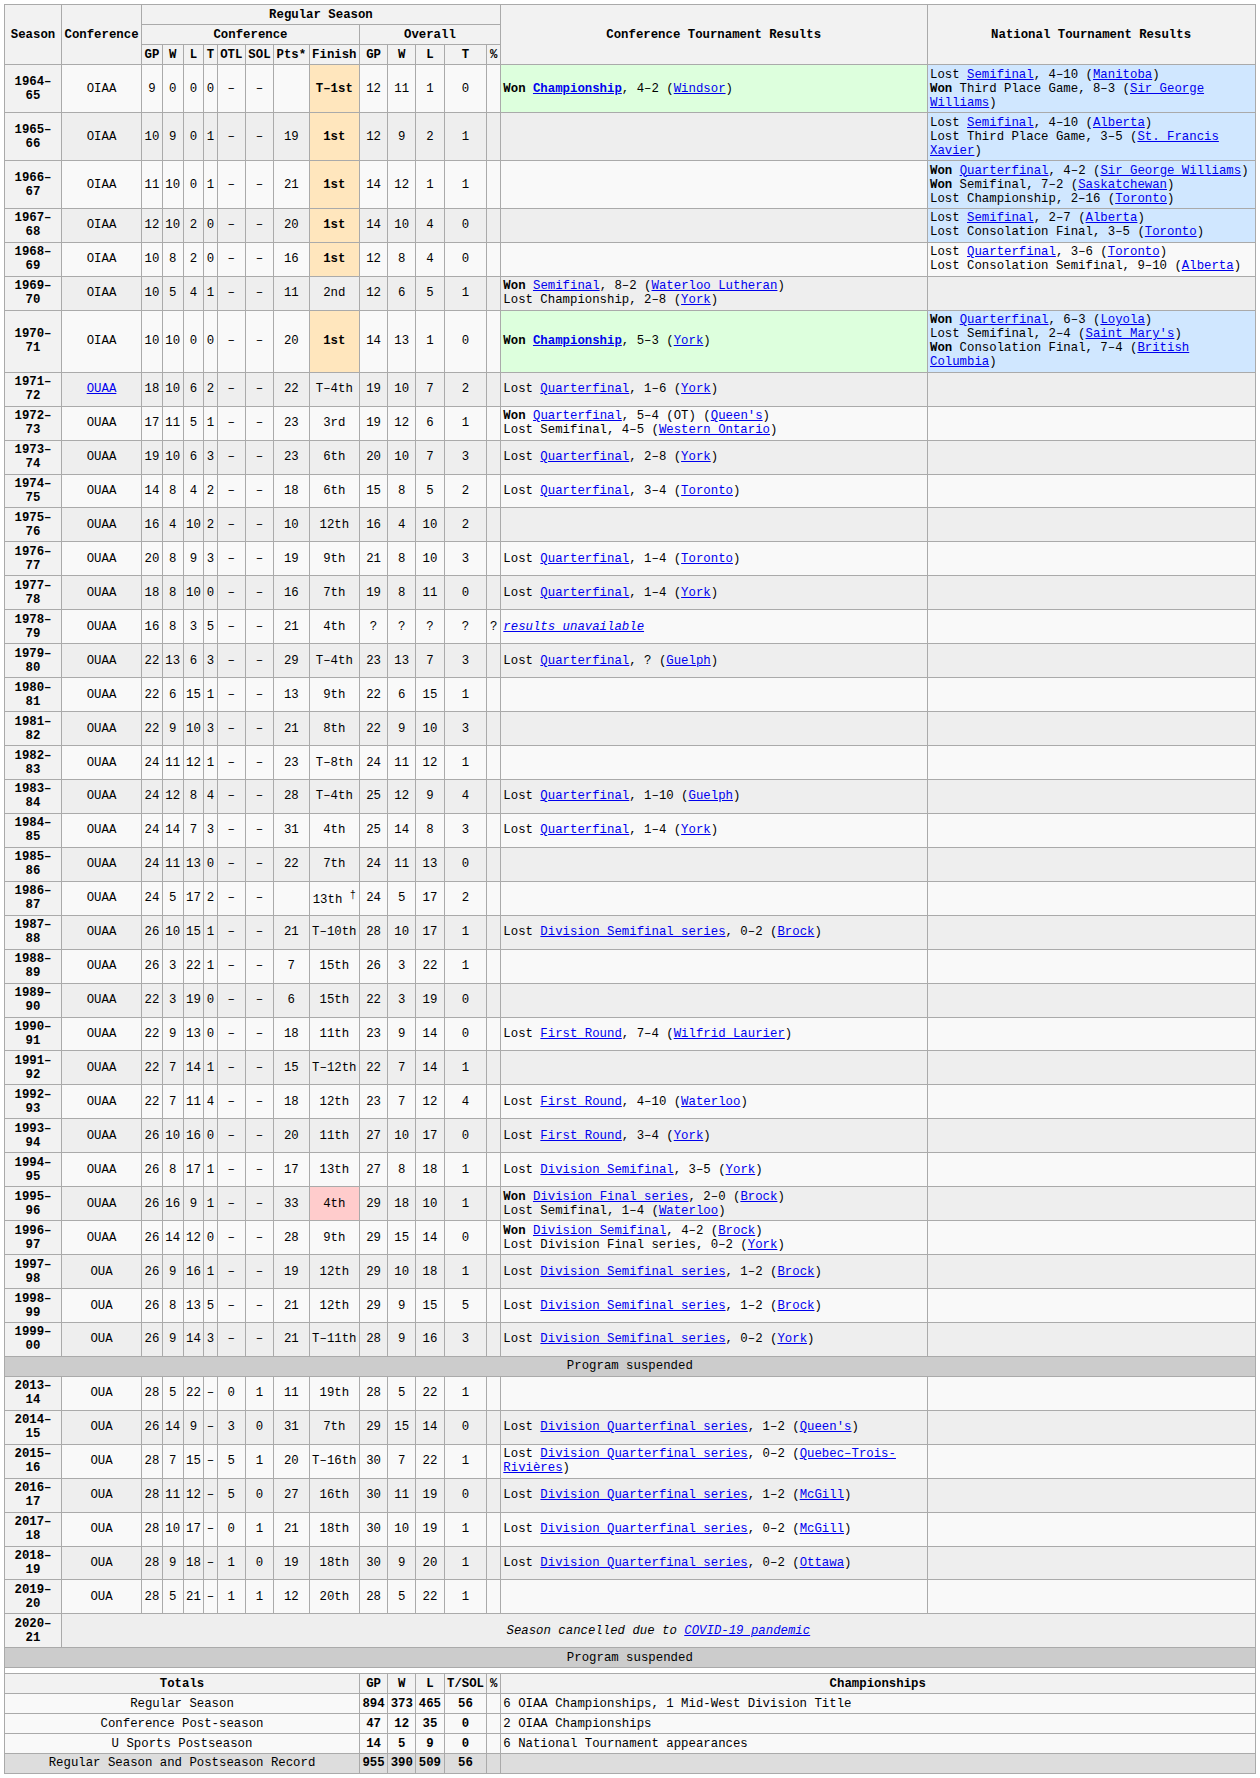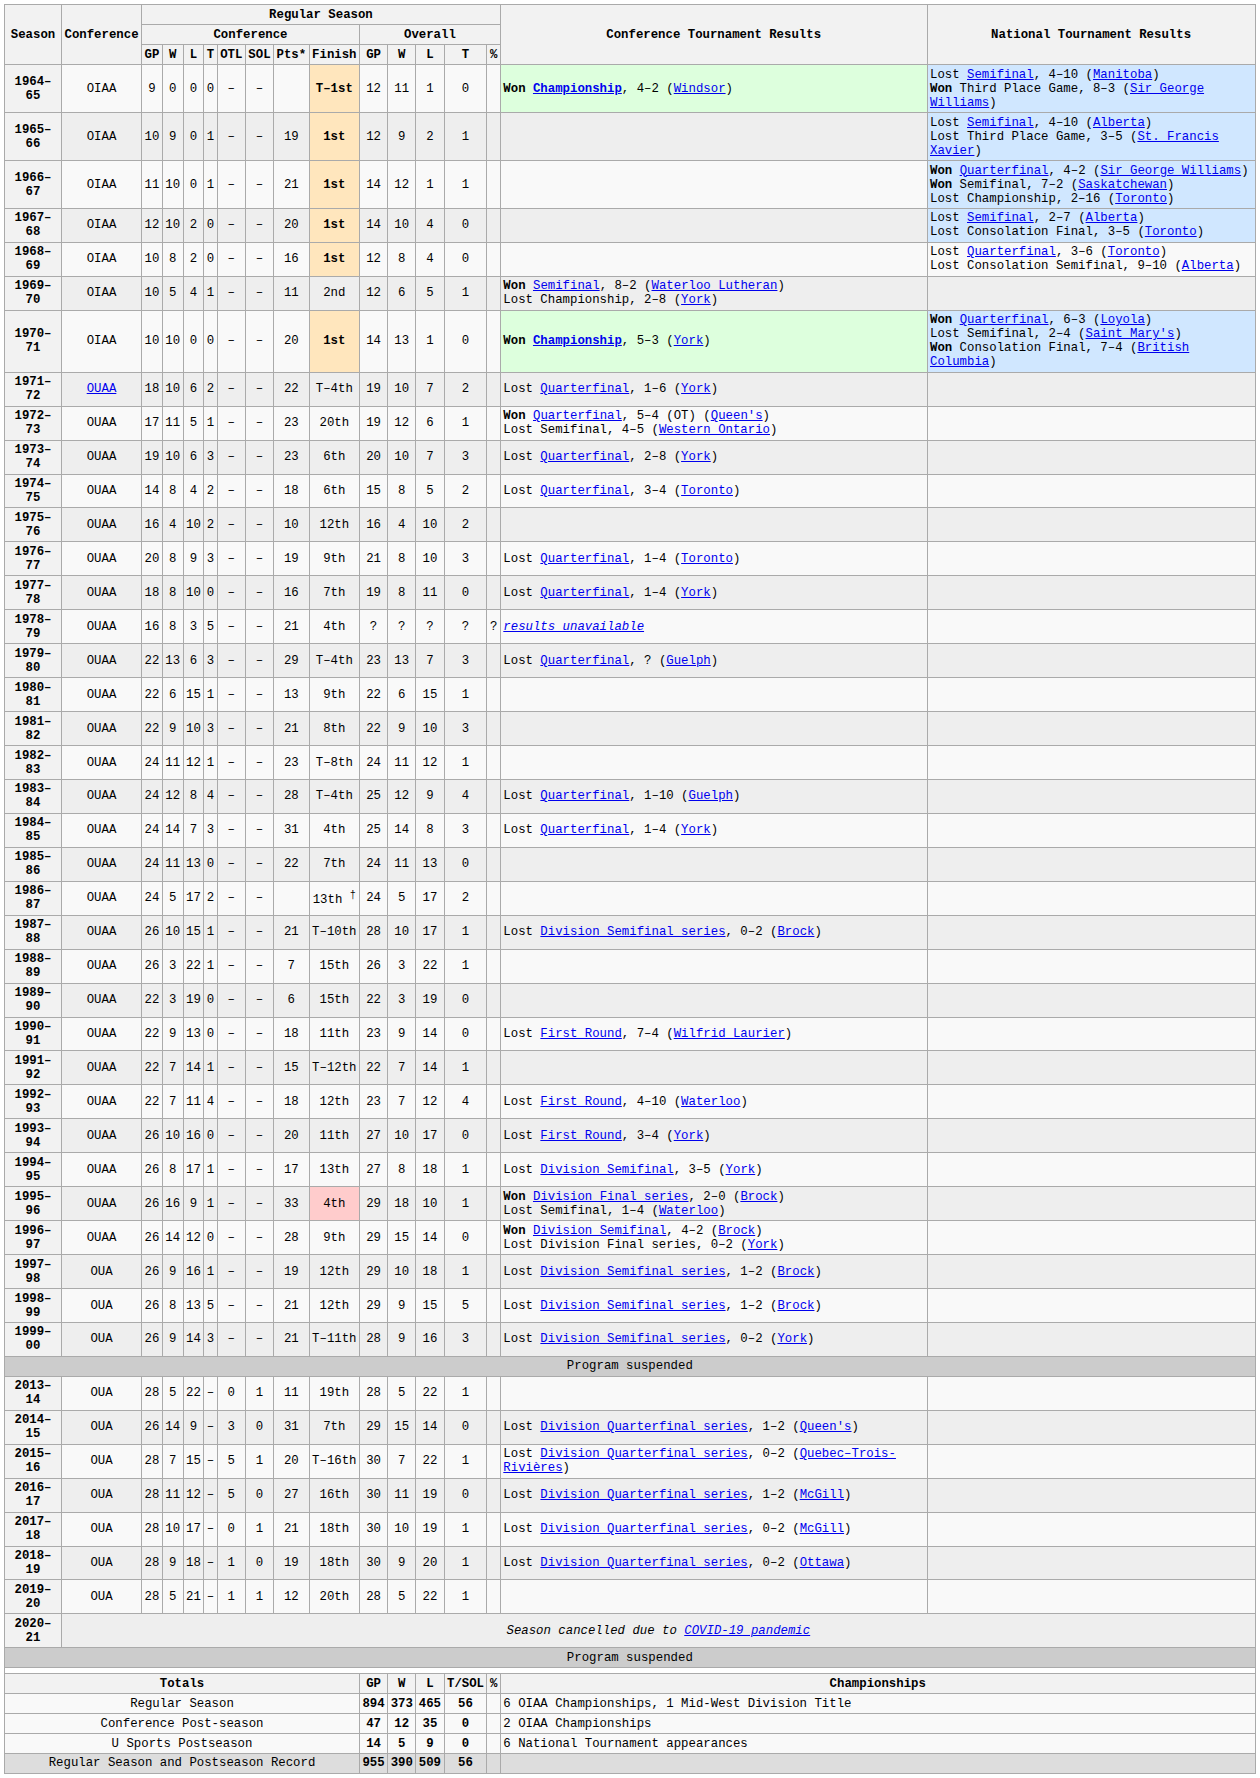1972–73 | Regular Season / Conference / Finish: 3rd -> 20th
